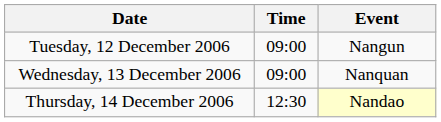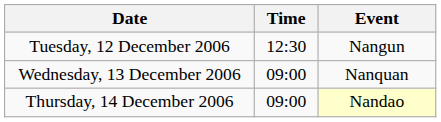Tuesday, 12 December 2006 | Time: 09:00 -> 12:30
Thursday, 14 December 2006 | Time: 12:30 -> 09:00
